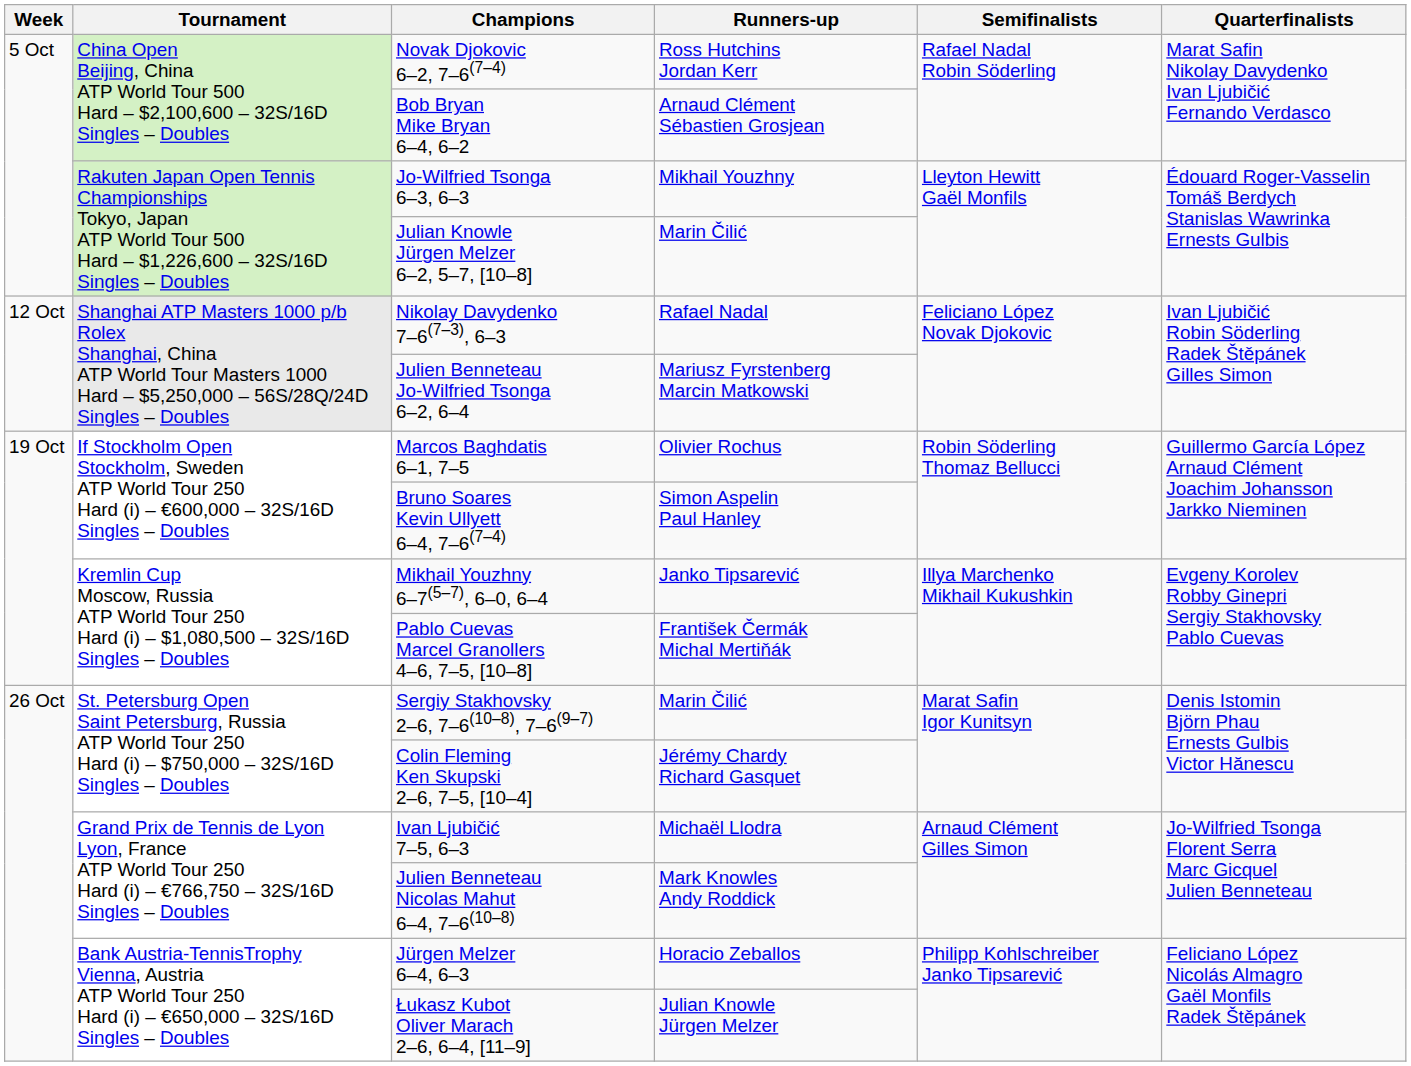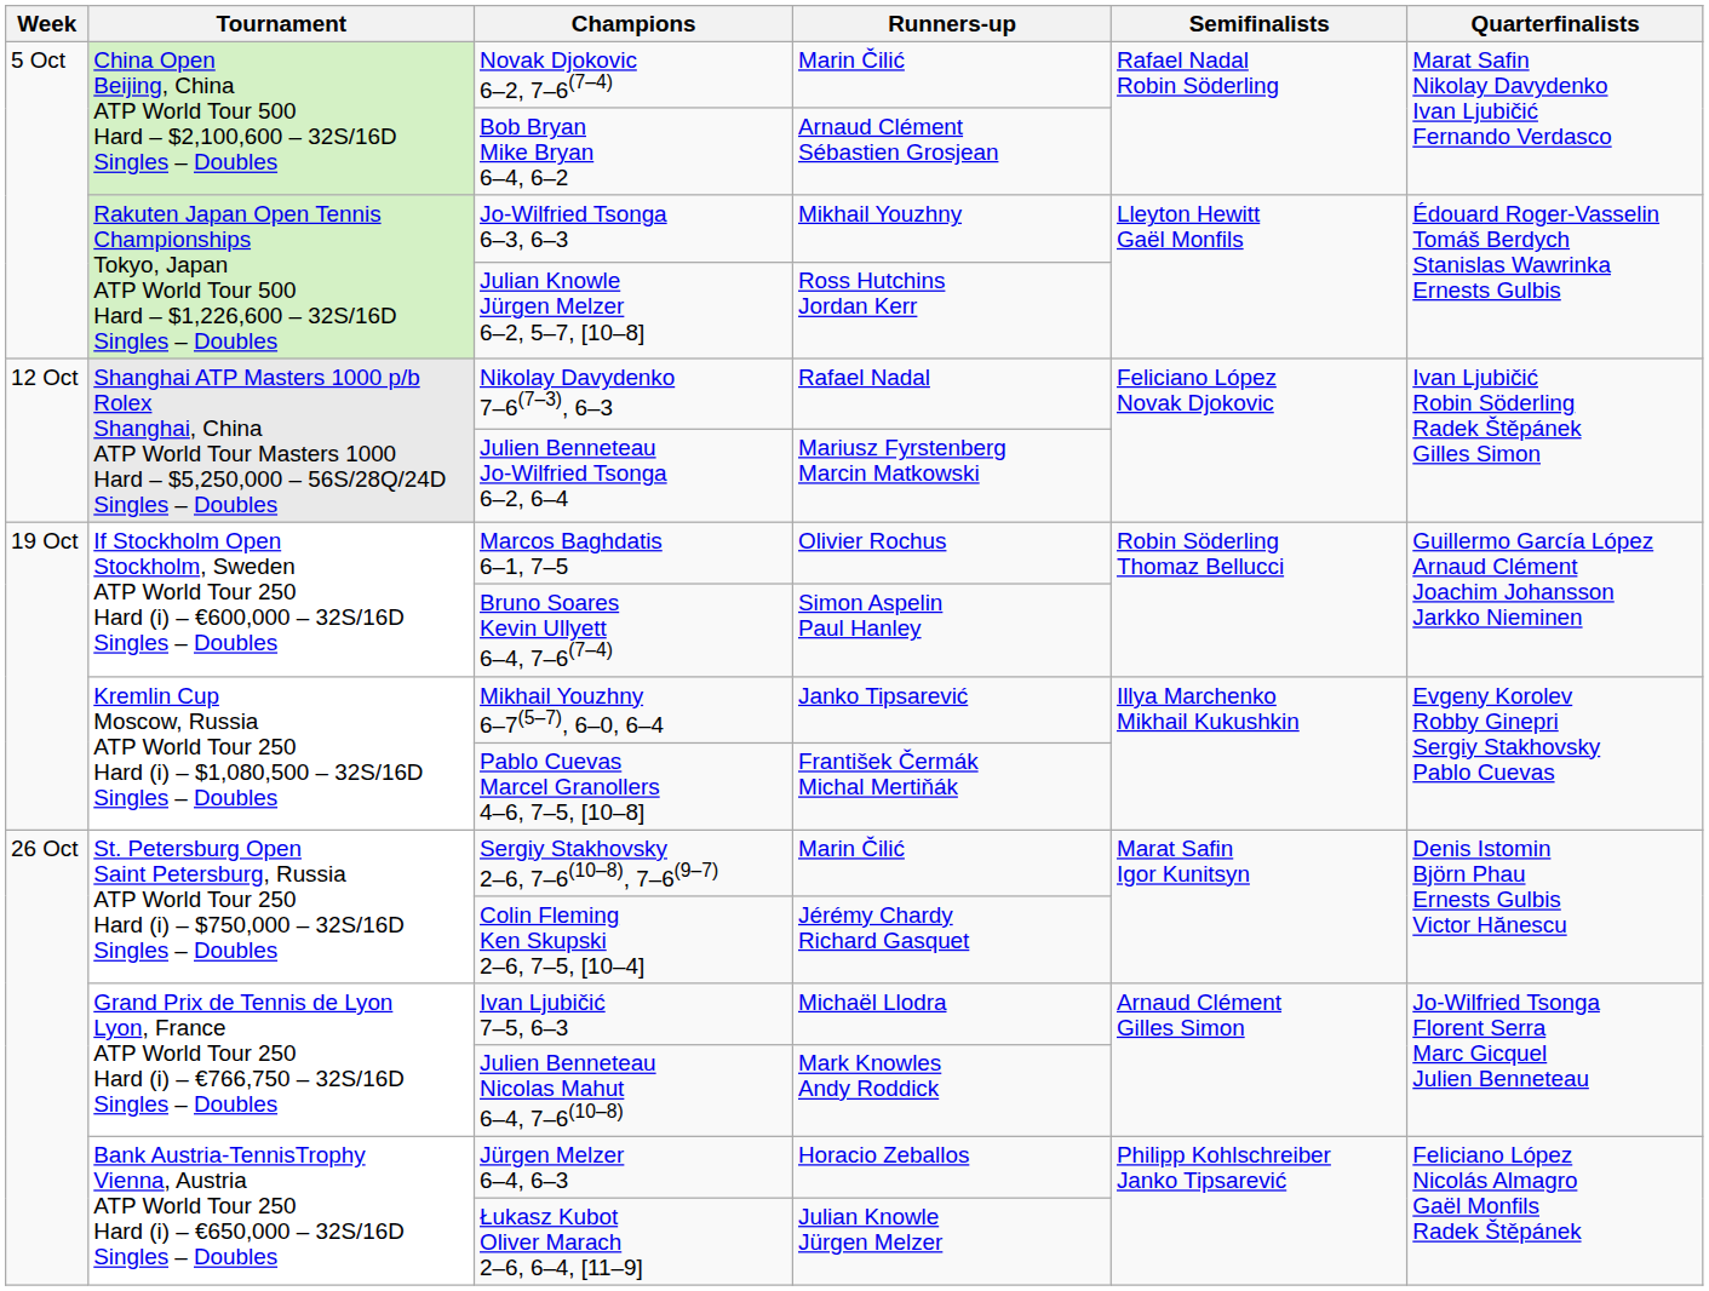Novak Djokovic 6–2, 7–6(7–4) | Runners-up: Ross Hutchins Jordan Kerr -> Marin Čilić
Julian Knowle Jürgen Melzer 6–2, 5–7, [10–8] | Runners-up: Marin Čilić -> Ross Hutchins Jordan Kerr
